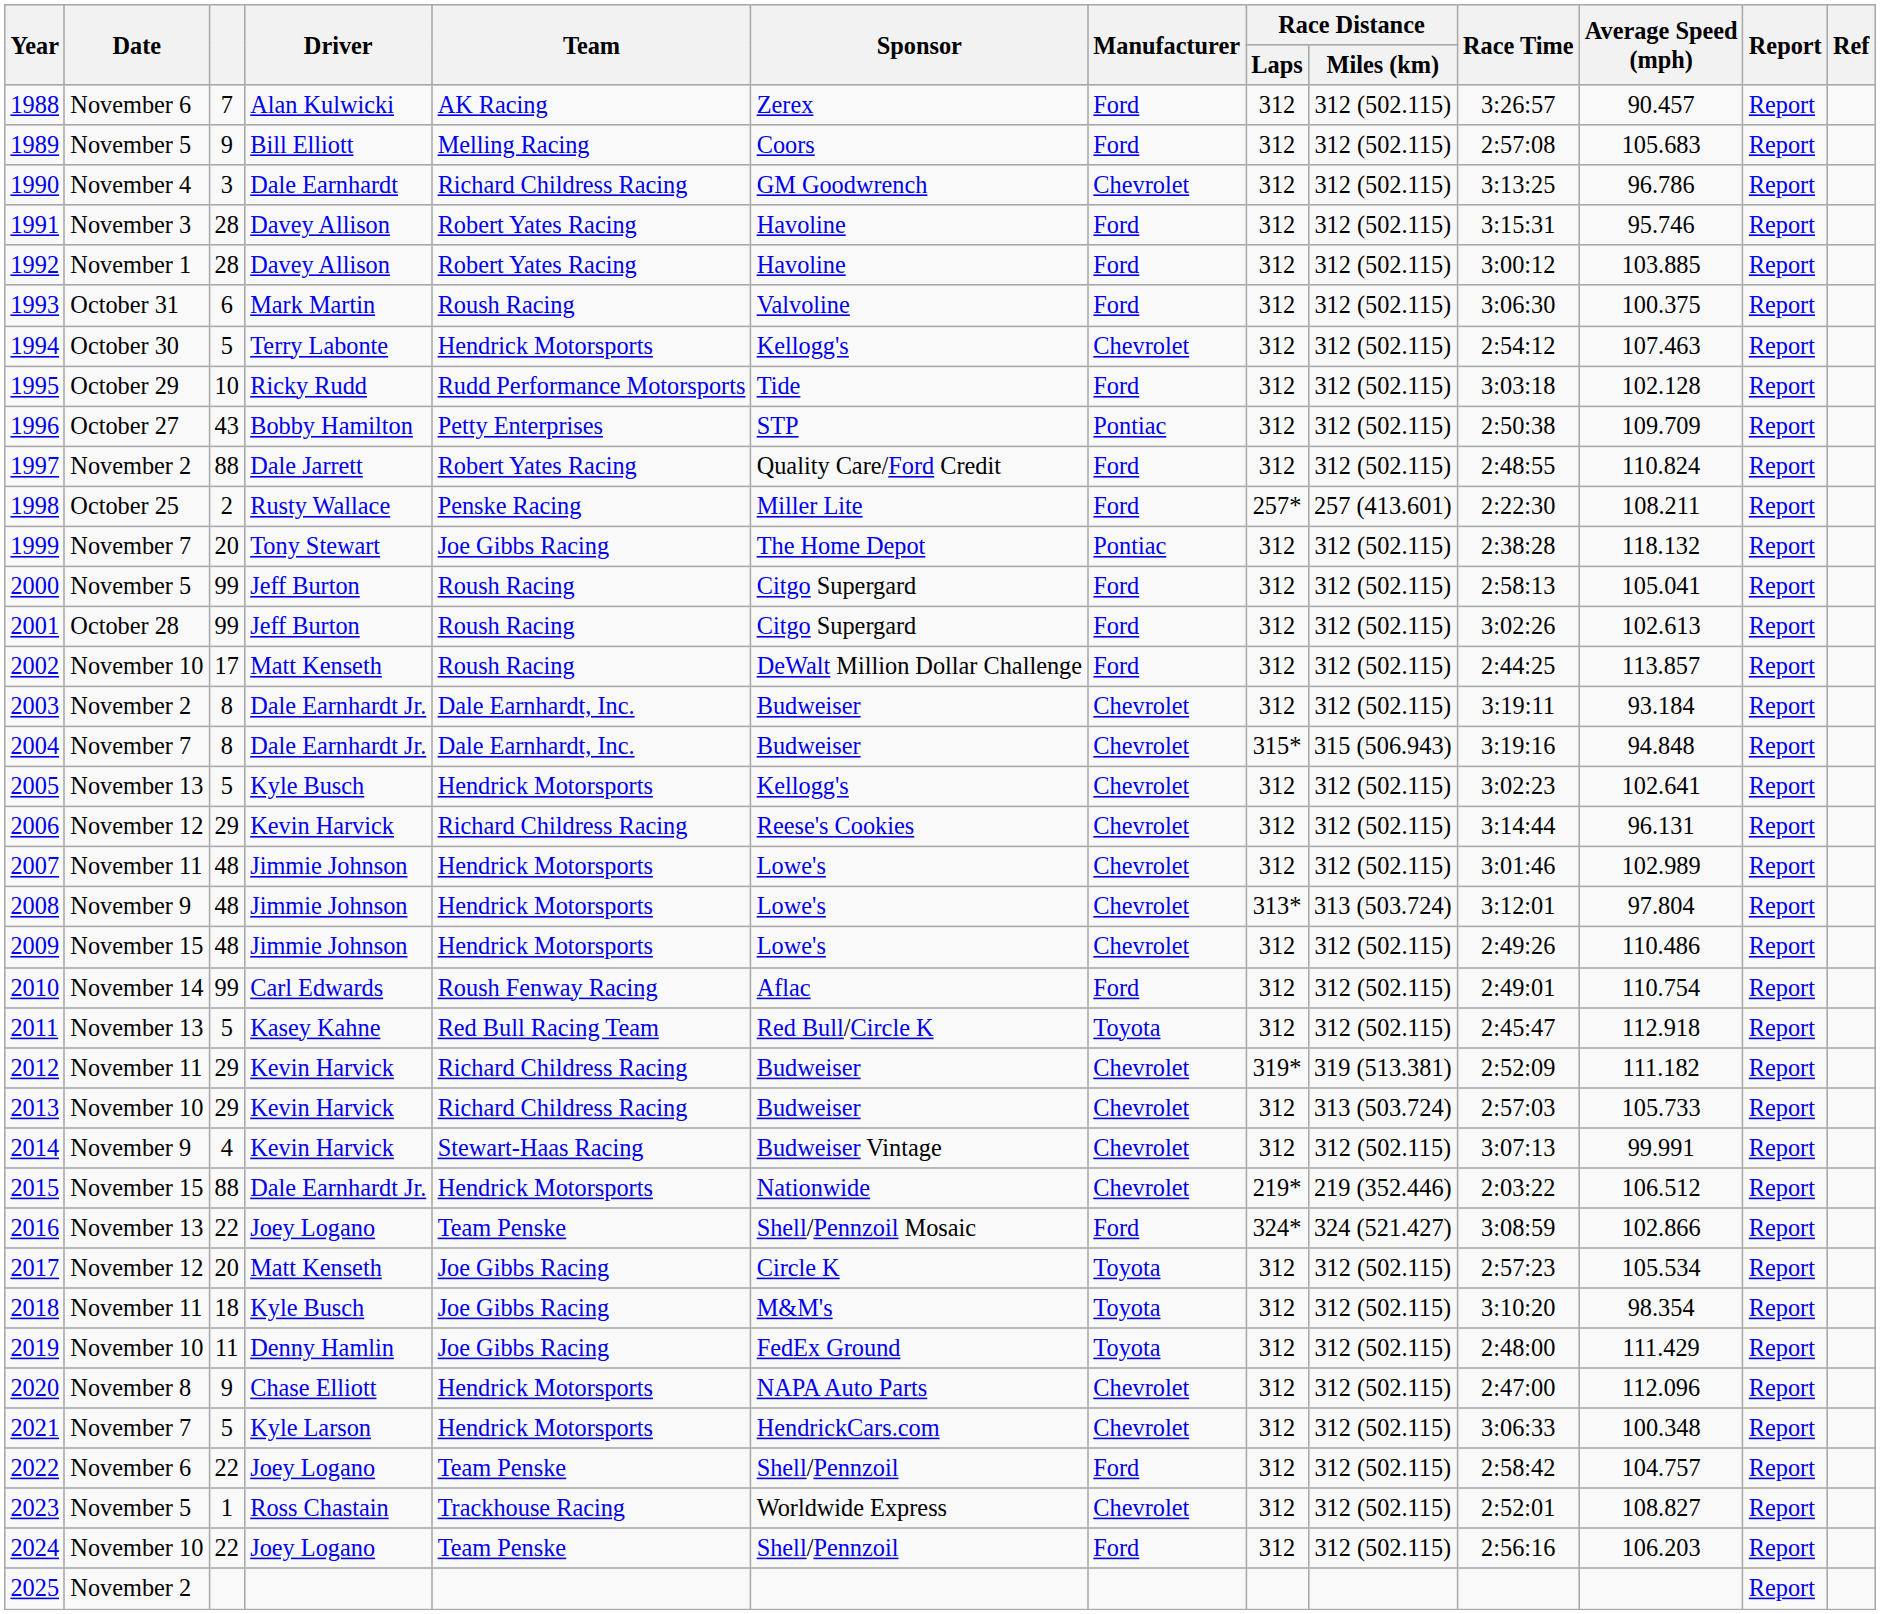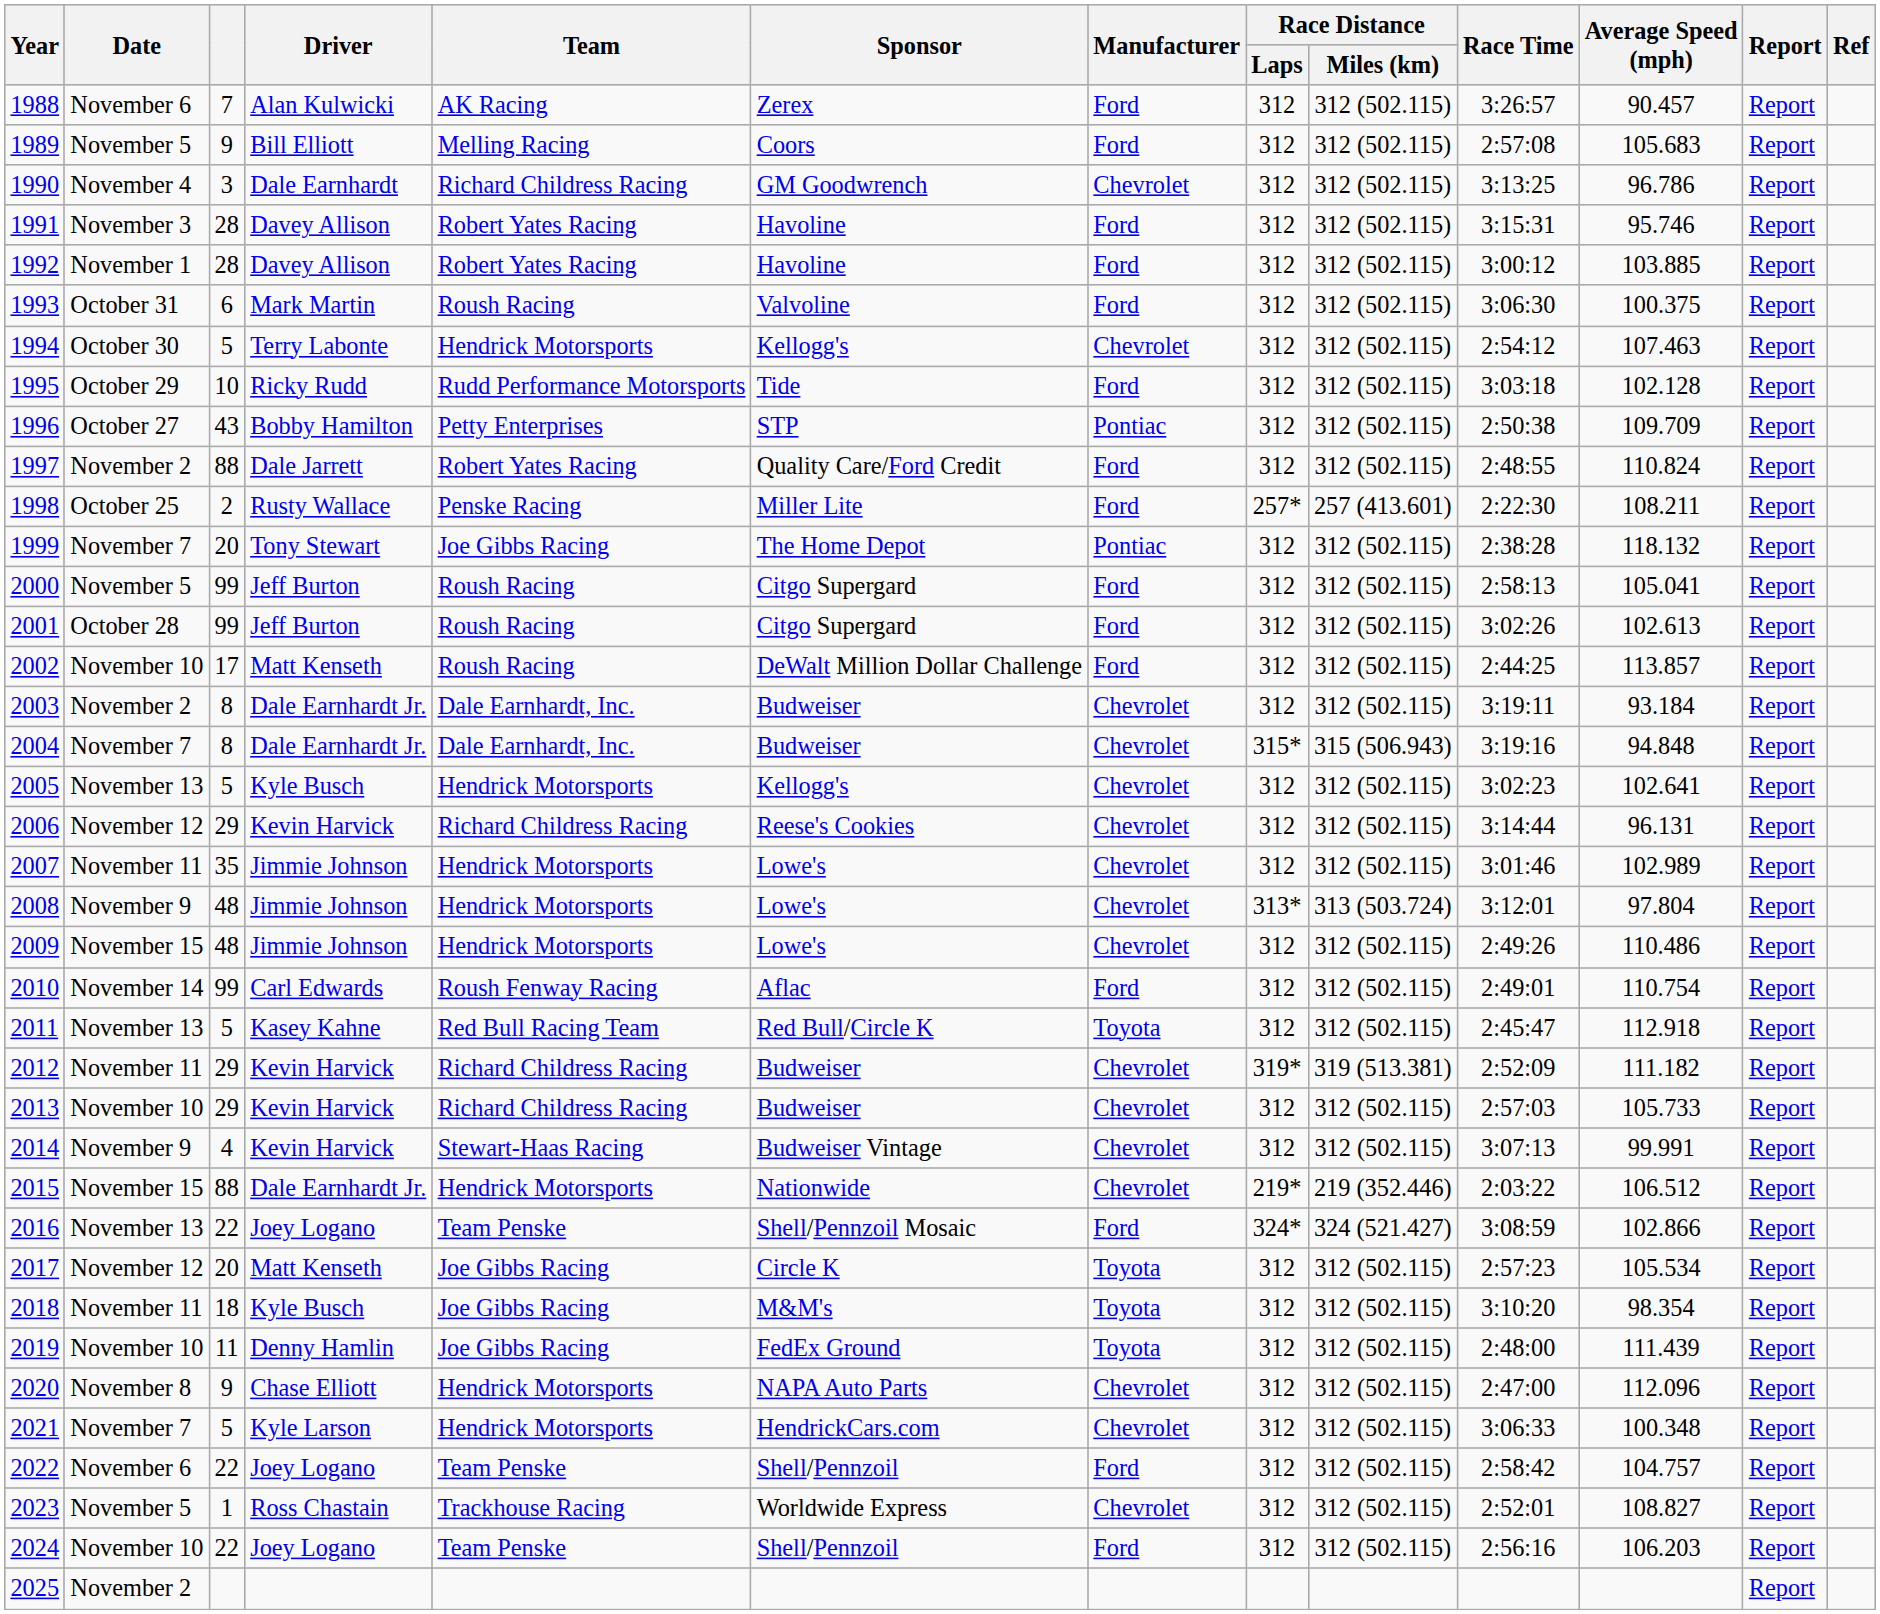2007 | column 3: 48 -> 35
2013 | Race Distance / Miles (km): 313 (503.724) -> 312 (502.115)
2019 | Average Speed (mph): 111.429 -> 111.439
